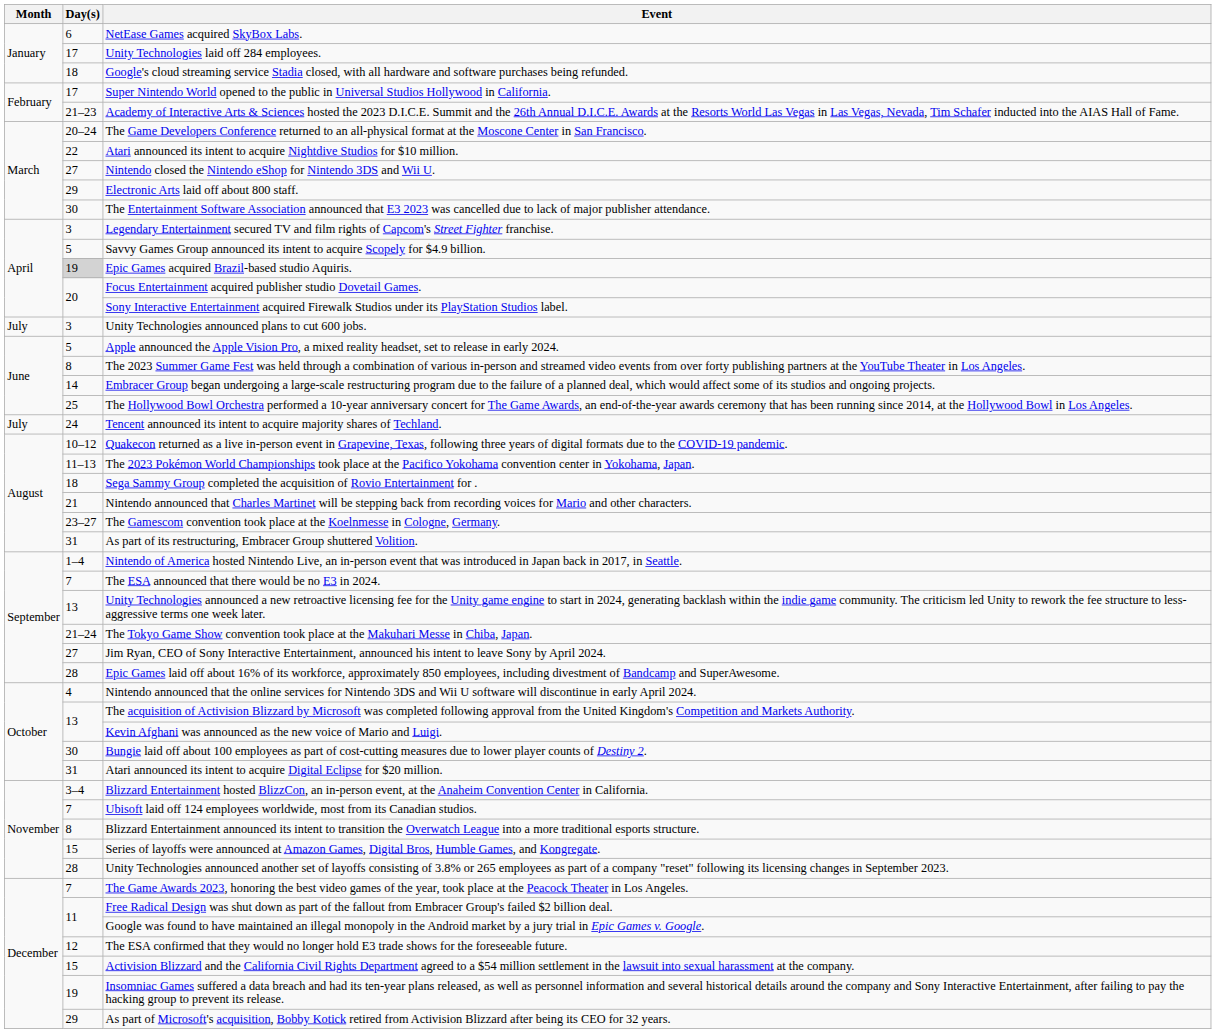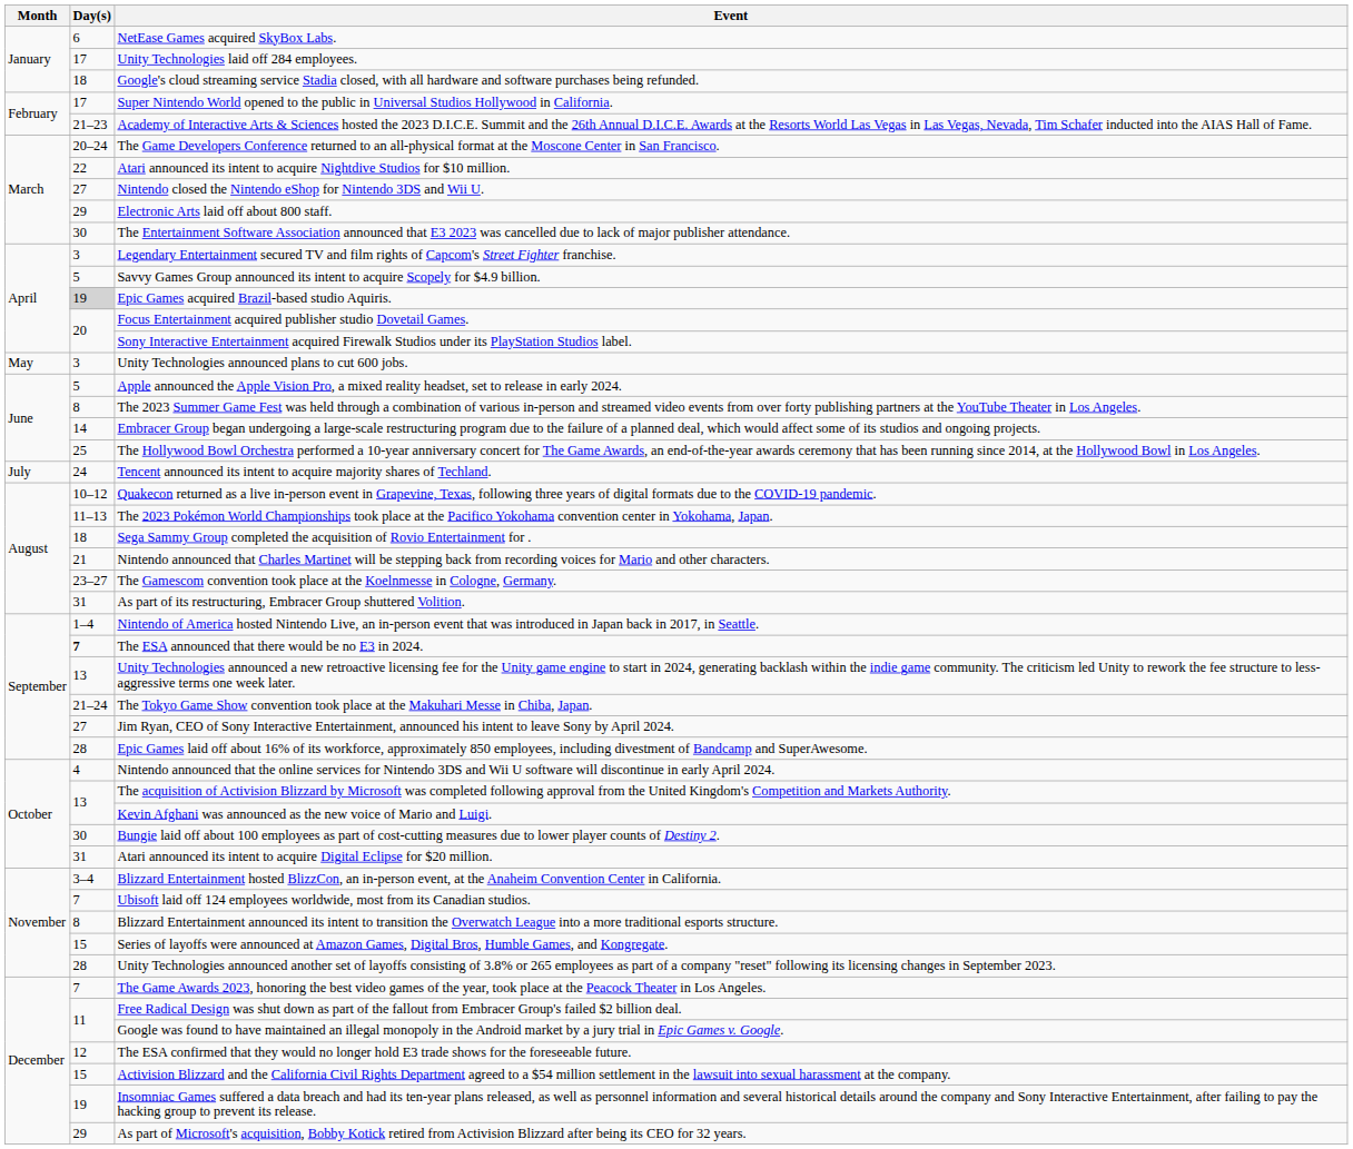Unity Technologies announced plans to cut 600 jobs. | Month: July -> May
The ESA announced that there would be no E3 in 2024. | Day(s): normal -> bold
